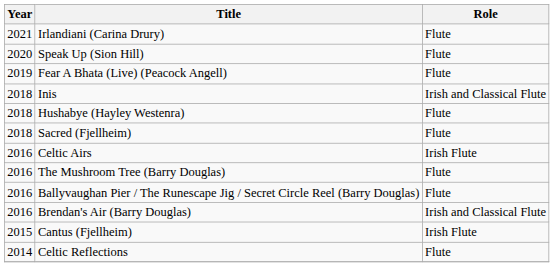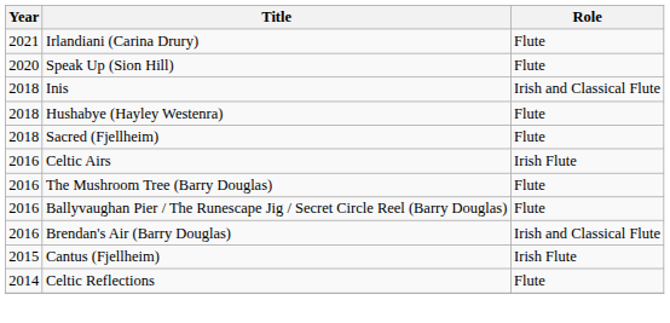- row: 2019 | Fear A Bhata (Live) (Peacock Angell) | Flute
